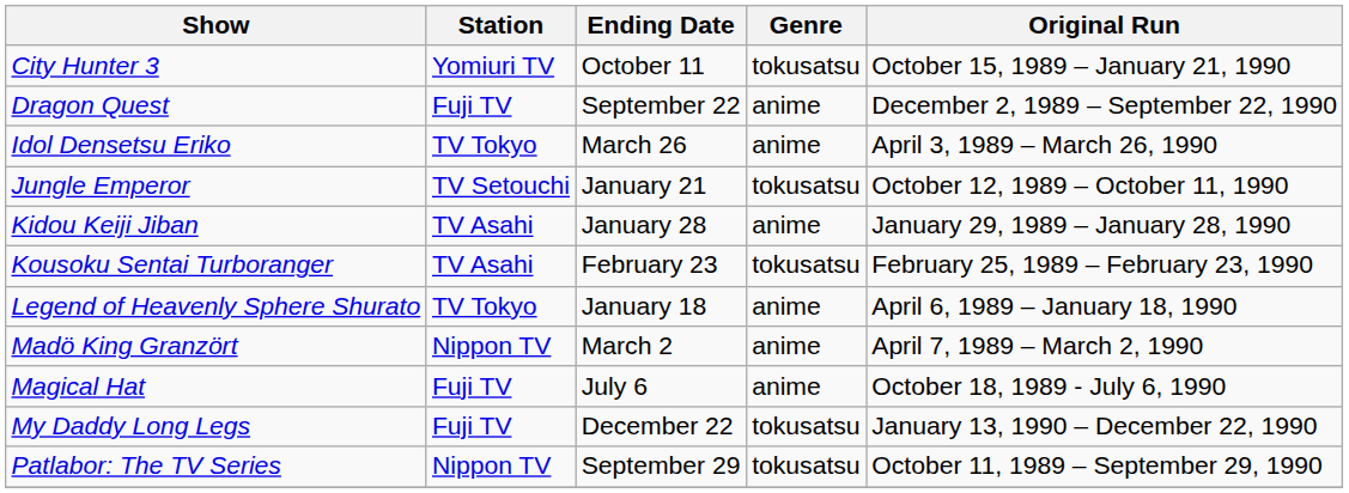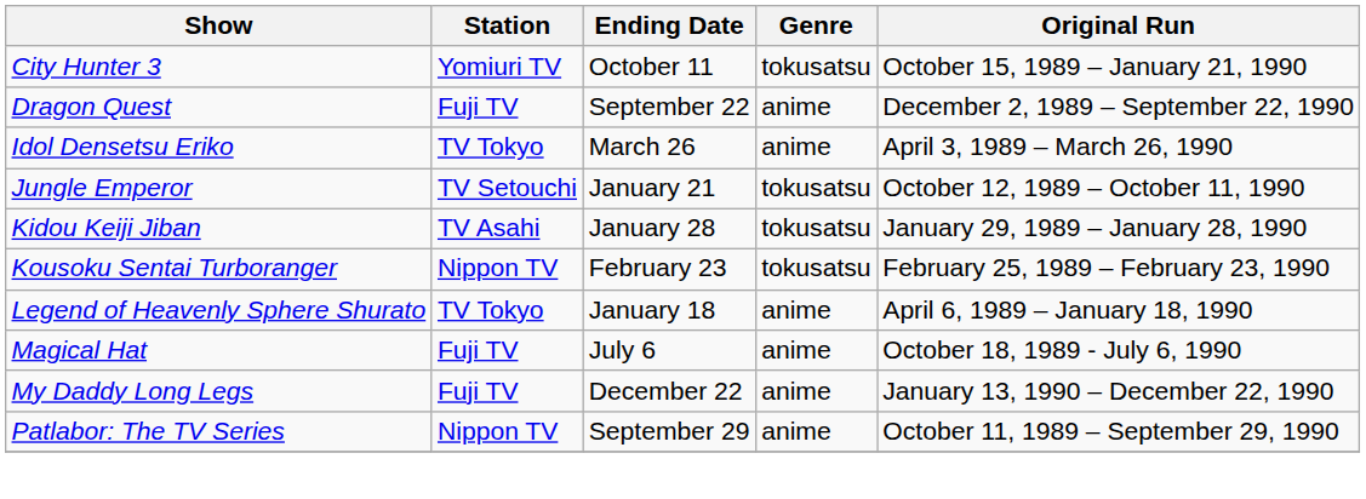Kidou Keiji Jiban | Genre: anime -> tokusatsu
Kousoku Sentai Turboranger | Station: TV Asahi -> Nippon TV
- row: Madö King Granzört | Nippon TV | March 2 | anime | April 7, 1989 – March 2, 1990
My Daddy Long Legs | Genre: tokusatsu -> anime
Patlabor: The TV Series | Genre: tokusatsu -> anime
